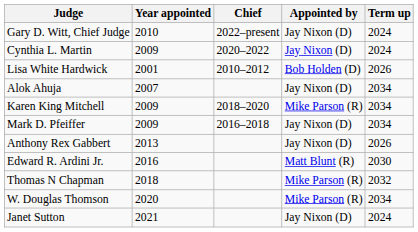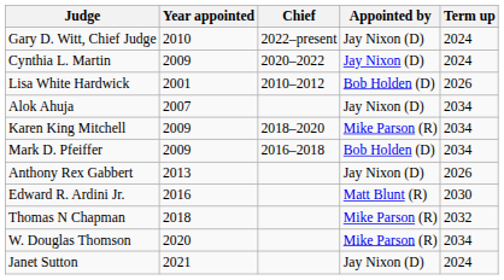Mark D. Pfeiffer | Appointed by: Jay Nixon (D) -> Bob Holden (D)
